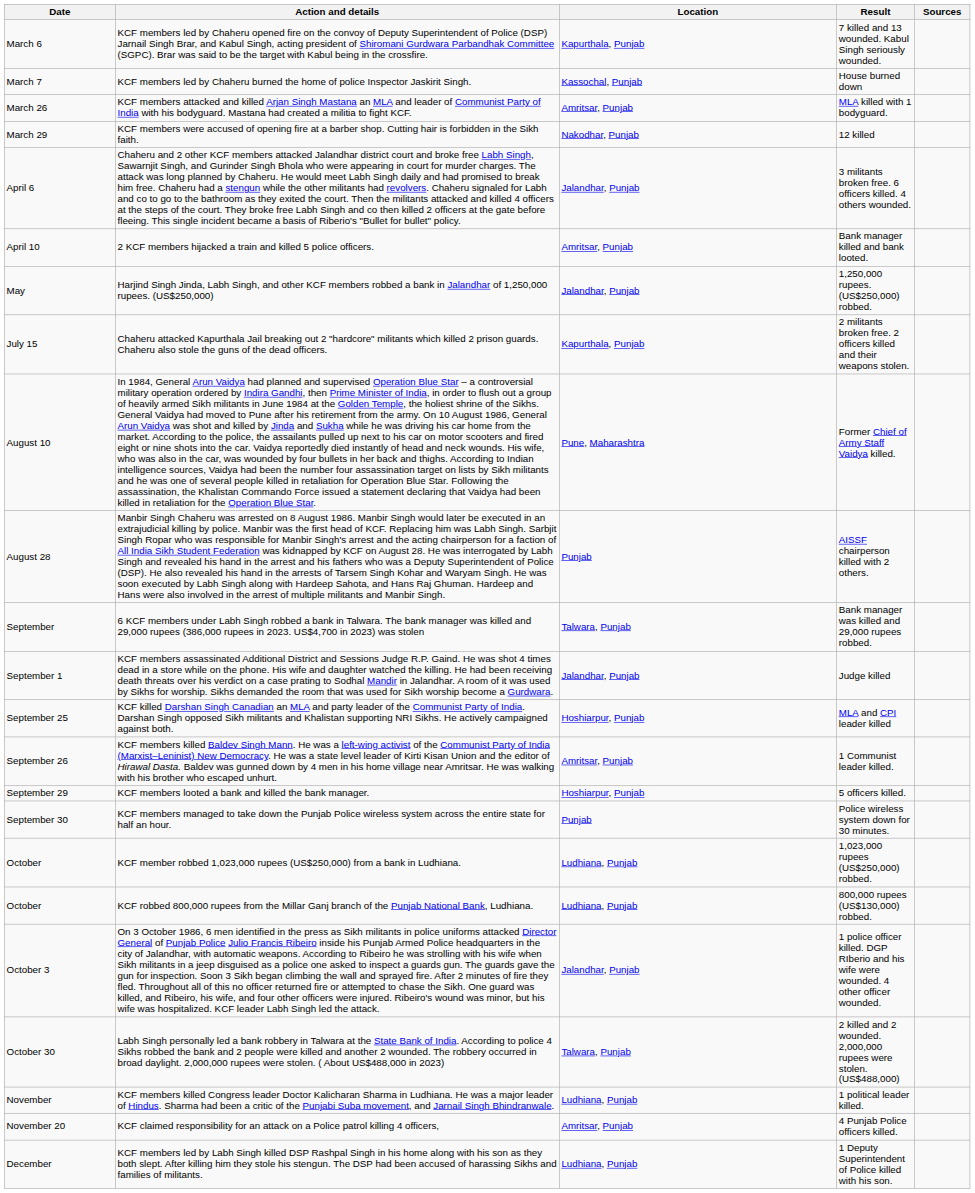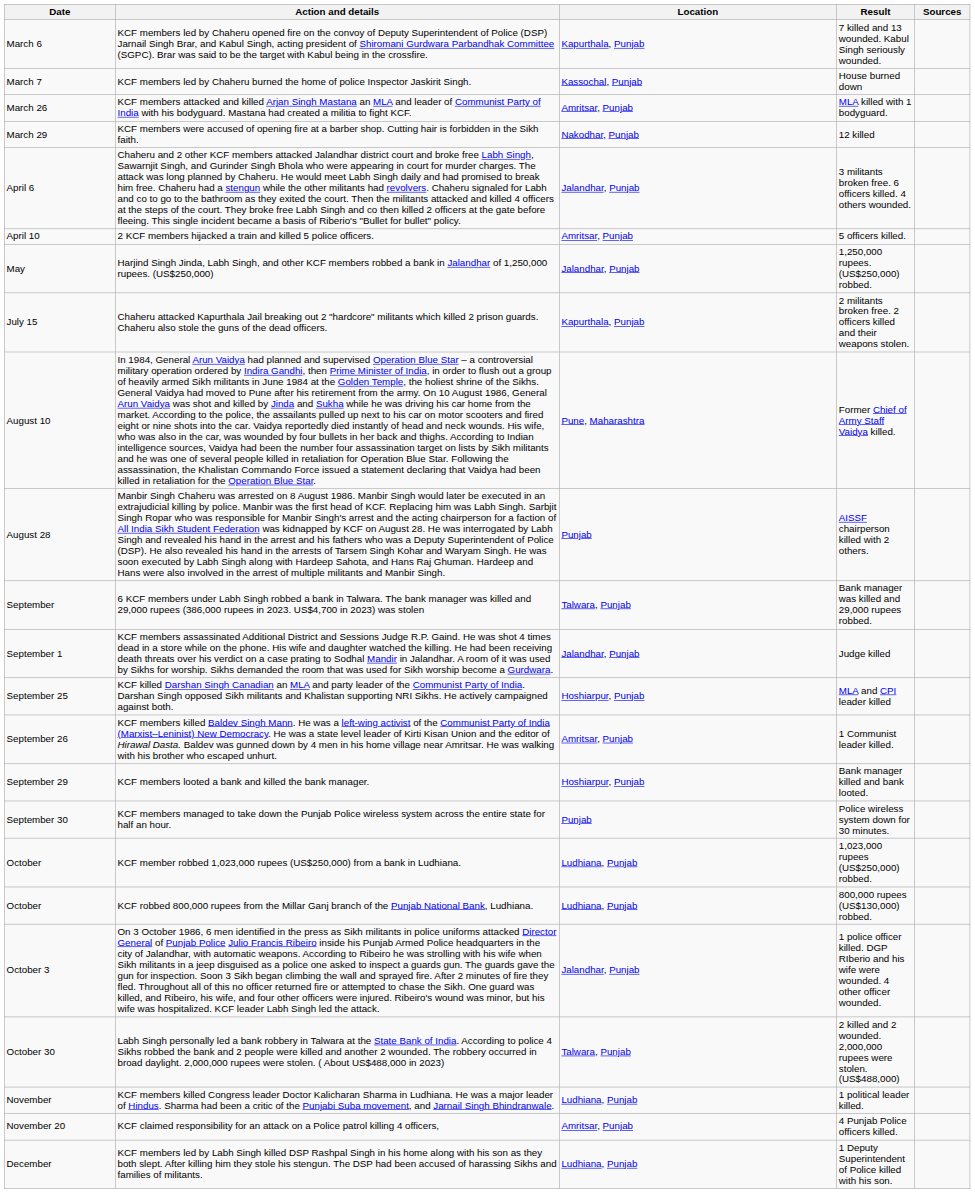2 KCF members hijacked a train and killed 5 police officers. | Result: Bank manager killed and bank looted. -> 5 officers killed.
KCF members looted a bank and killed the bank manager. | Result: 5 officers killed. -> Bank manager killed and bank looted.
